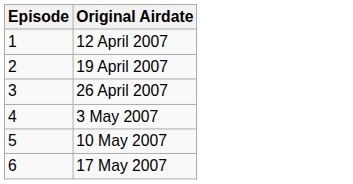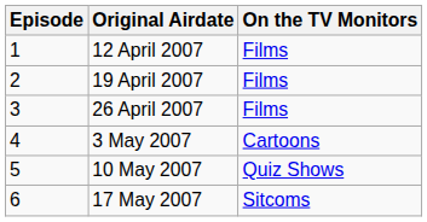+ column: On the TV Monitors | Films | Films | Films | Cartoons | Quiz Shows | Sitcoms
